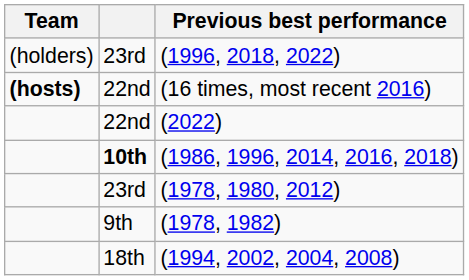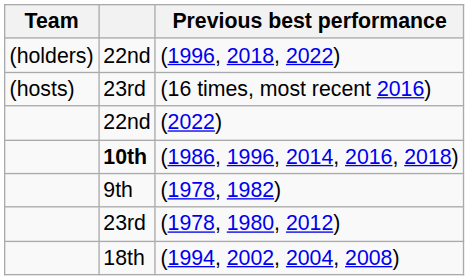(1996, 2018, 2022) | column 2: 23rd -> 22nd
(16 times, most recent 2016) | Team: bold -> normal
(16 times, most recent 2016) | column 2: 22nd -> 23rd
rows swapped: (1978, 1982) <-> (1978, 1980, 2012)
